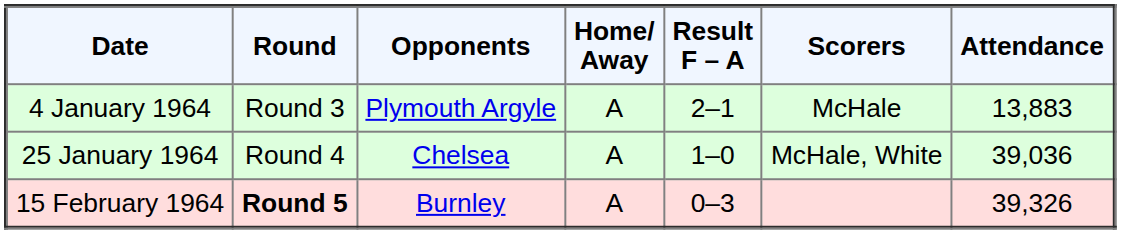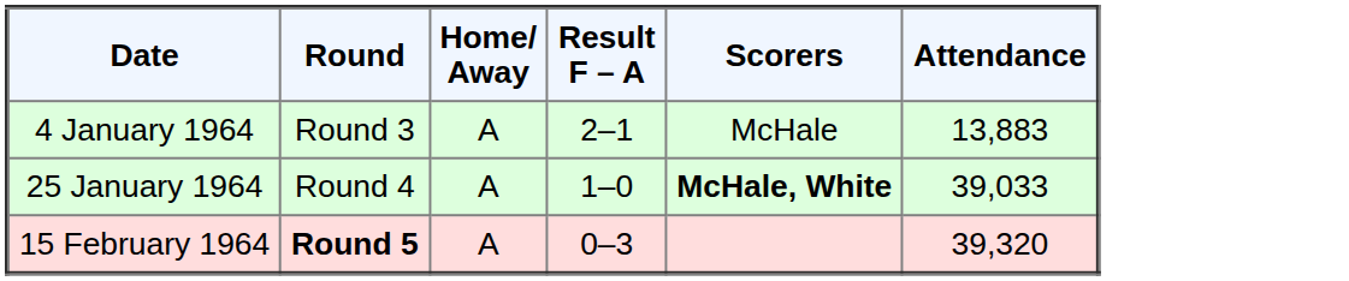- column: Opponents | Plymouth Argyle | Chelsea | Burnley
25 January 1964 | Scorers: normal -> bold
25 January 1964 | Attendance: 39,036 -> 39,033
15 February 1964 | Attendance: 39,326 -> 39,320
